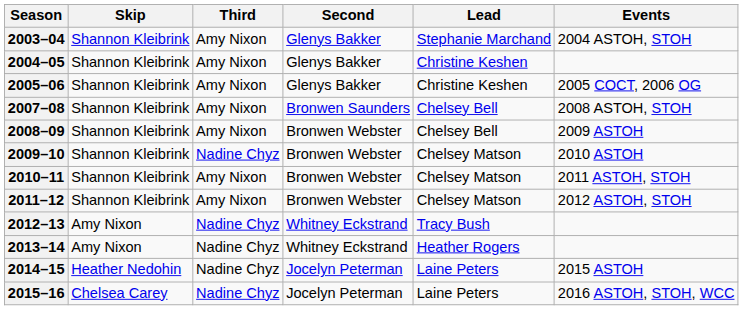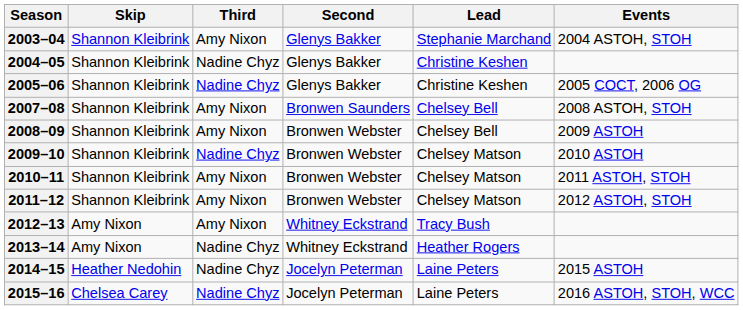2004–05 | Third: Amy Nixon -> Nadine Chyz
2005–06 | Third: Amy Nixon -> Nadine Chyz
2012–13 | Third: Nadine Chyz -> Amy Nixon
